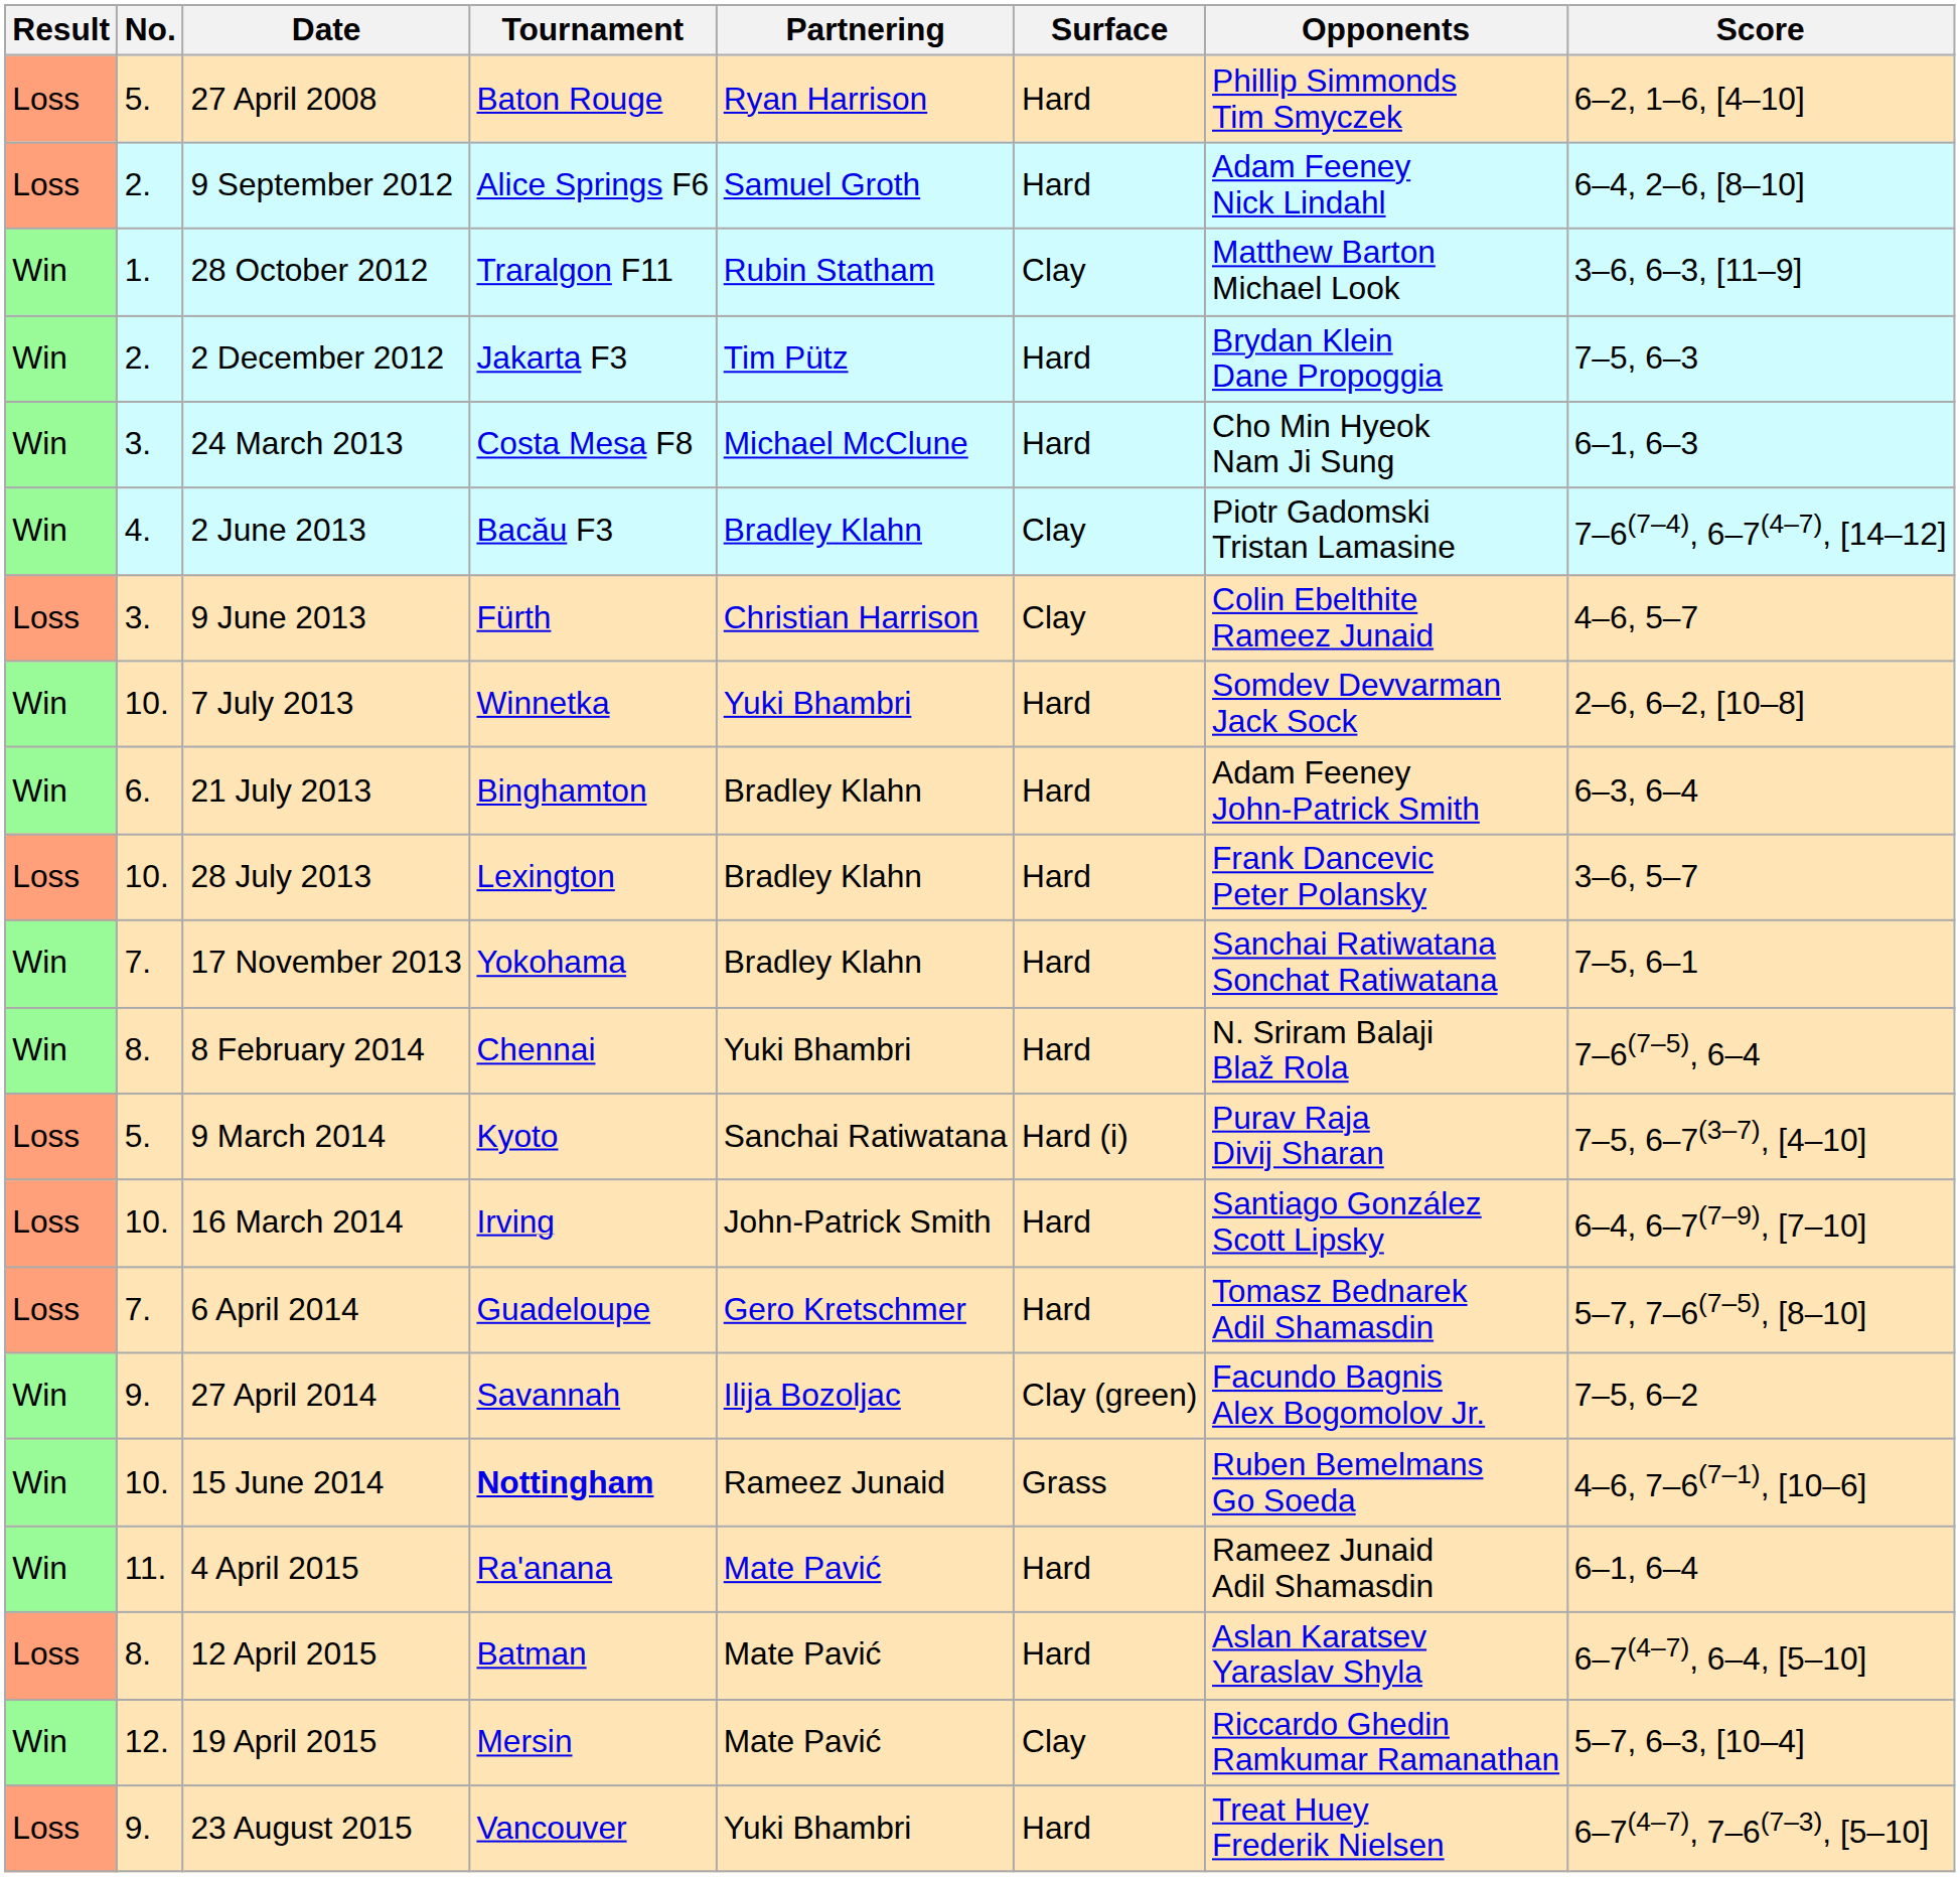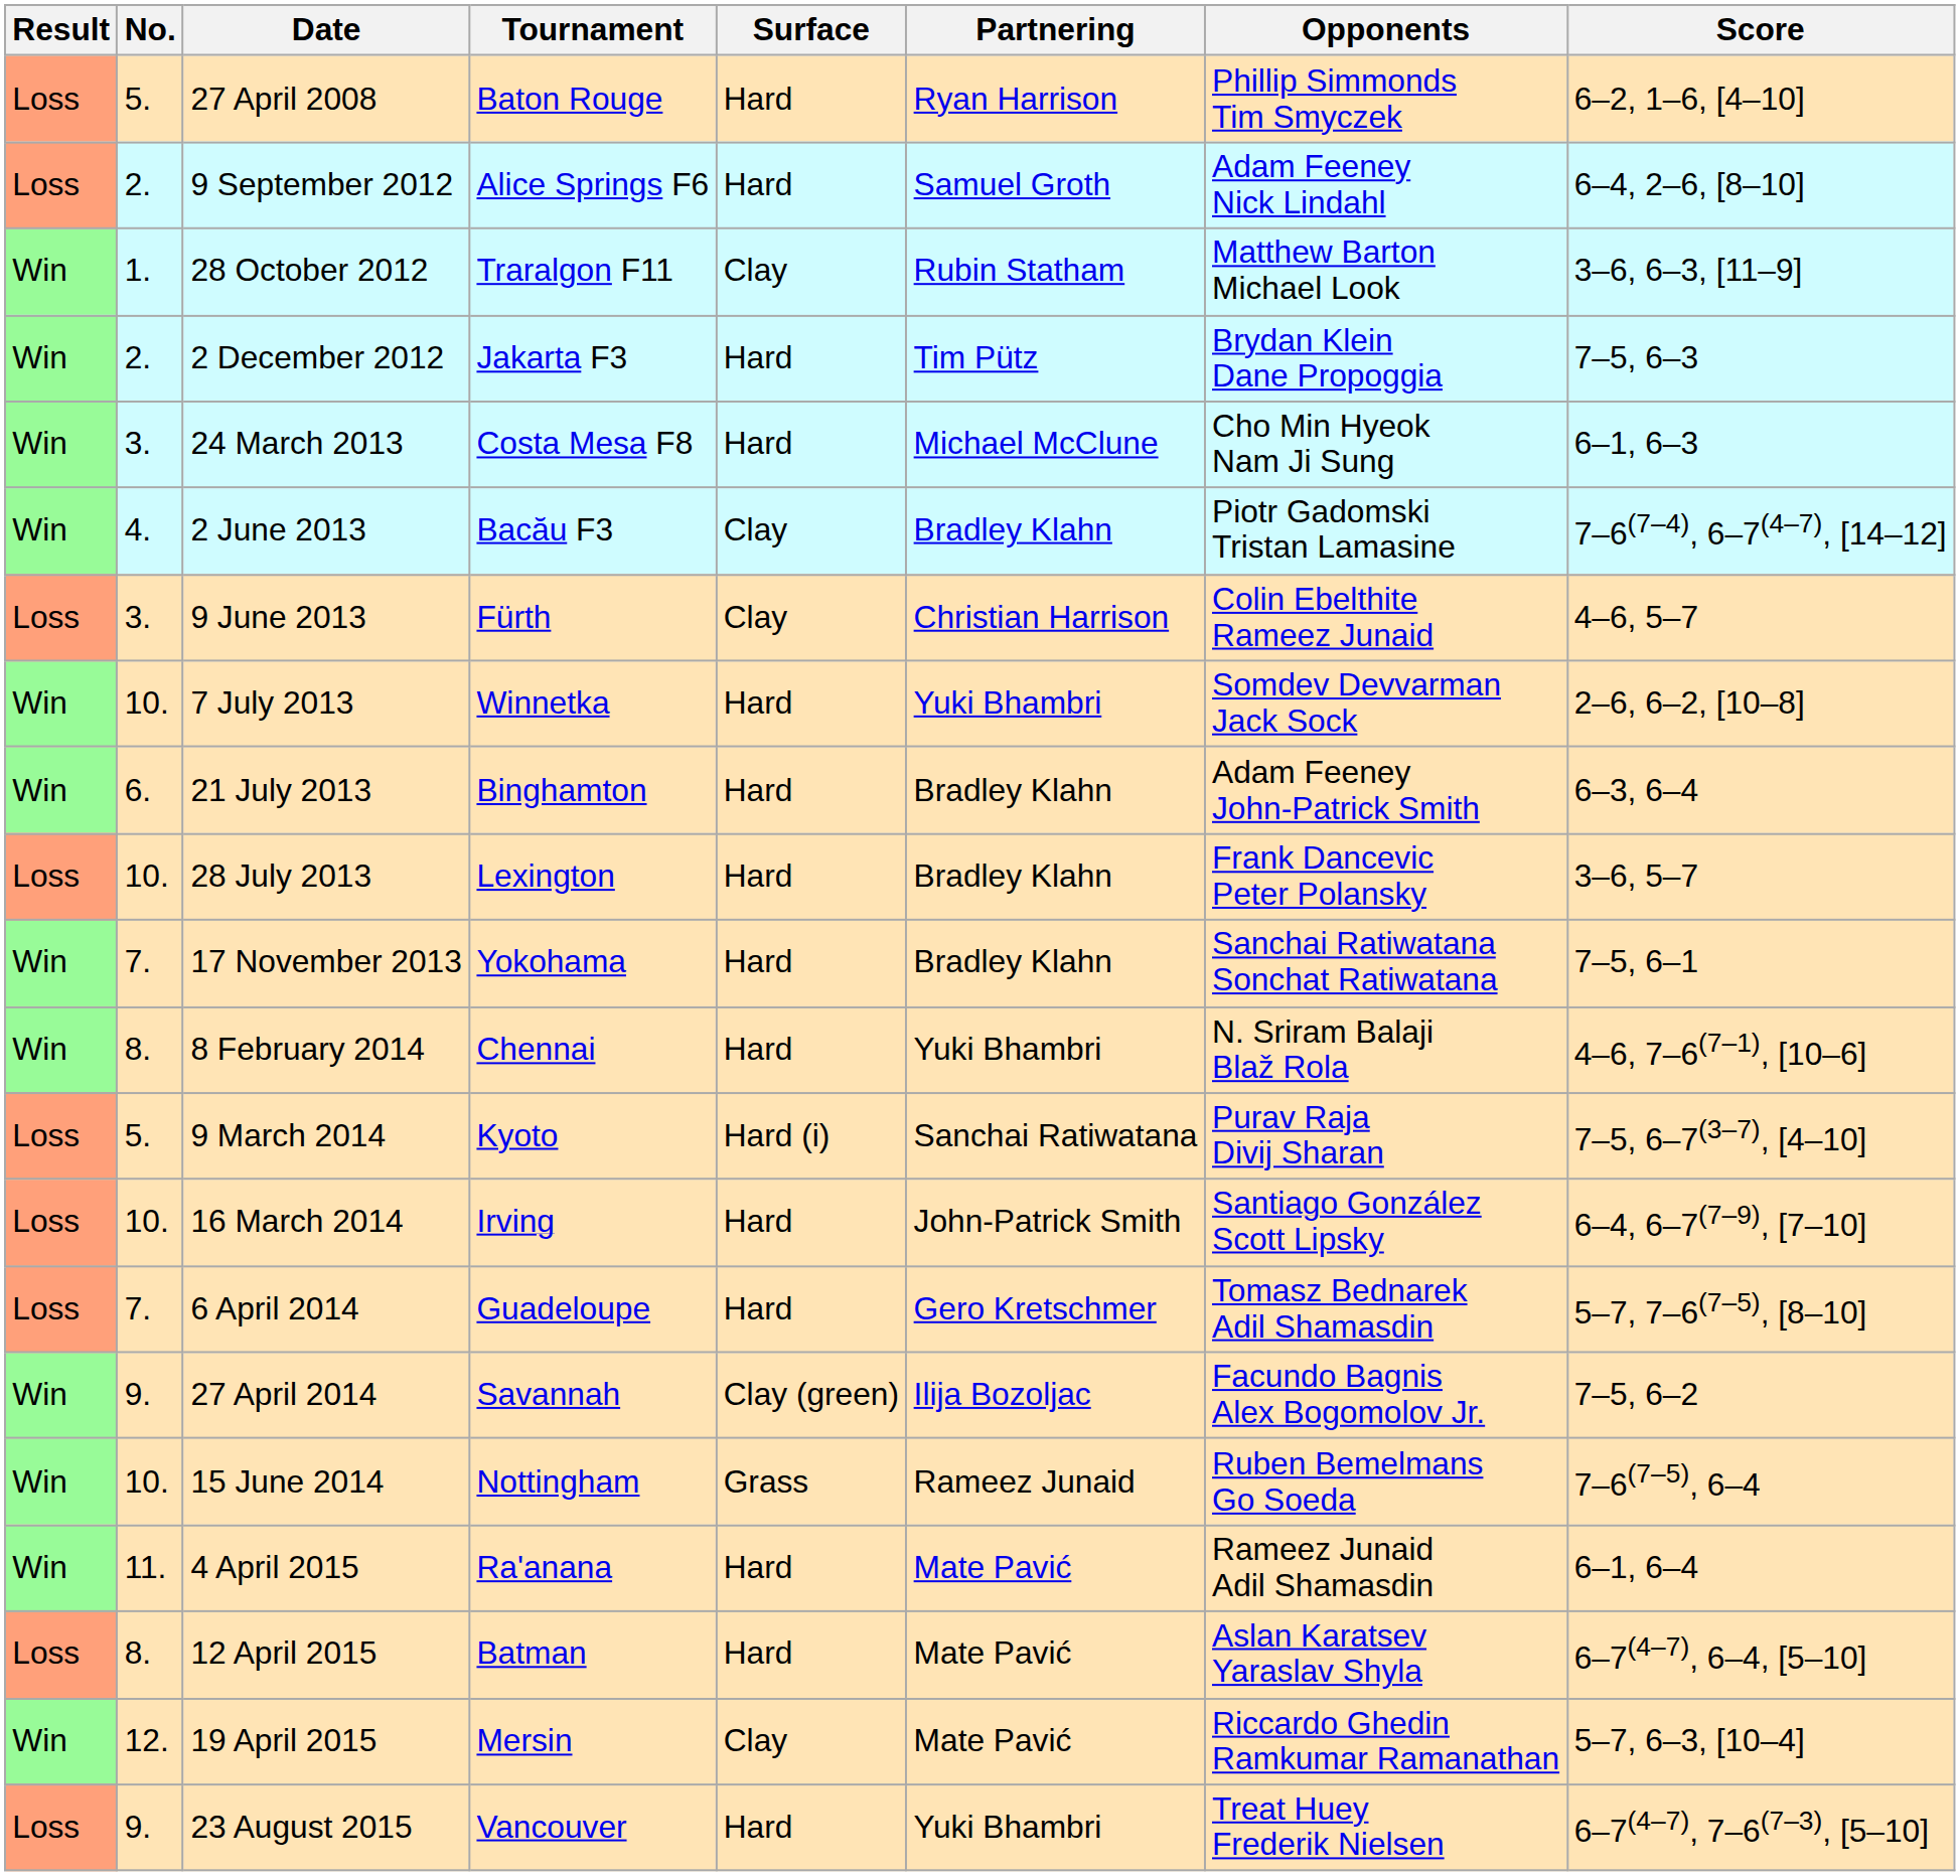columns swapped: Surface <-> Partnering
8 February 2014 | Score: 7–6(7–5), 6–4 -> 4–6, 7–6(7–1), [10–6]
15 June 2014 | Tournament: bold -> normal
15 June 2014 | Score: 4–6, 7–6(7–1), [10–6] -> 7–6(7–5), 6–4
